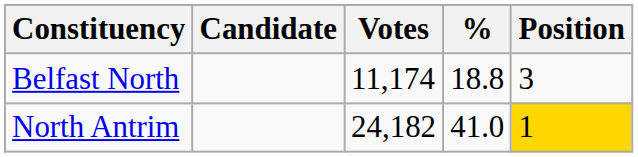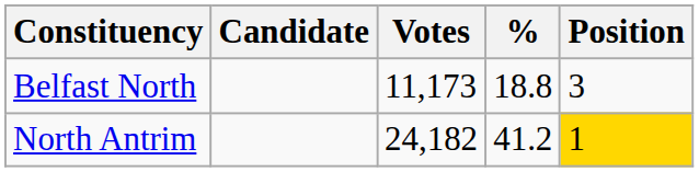Belfast North | Votes: 11,174 -> 11,173
North Antrim | %: 41.0 -> 41.2
